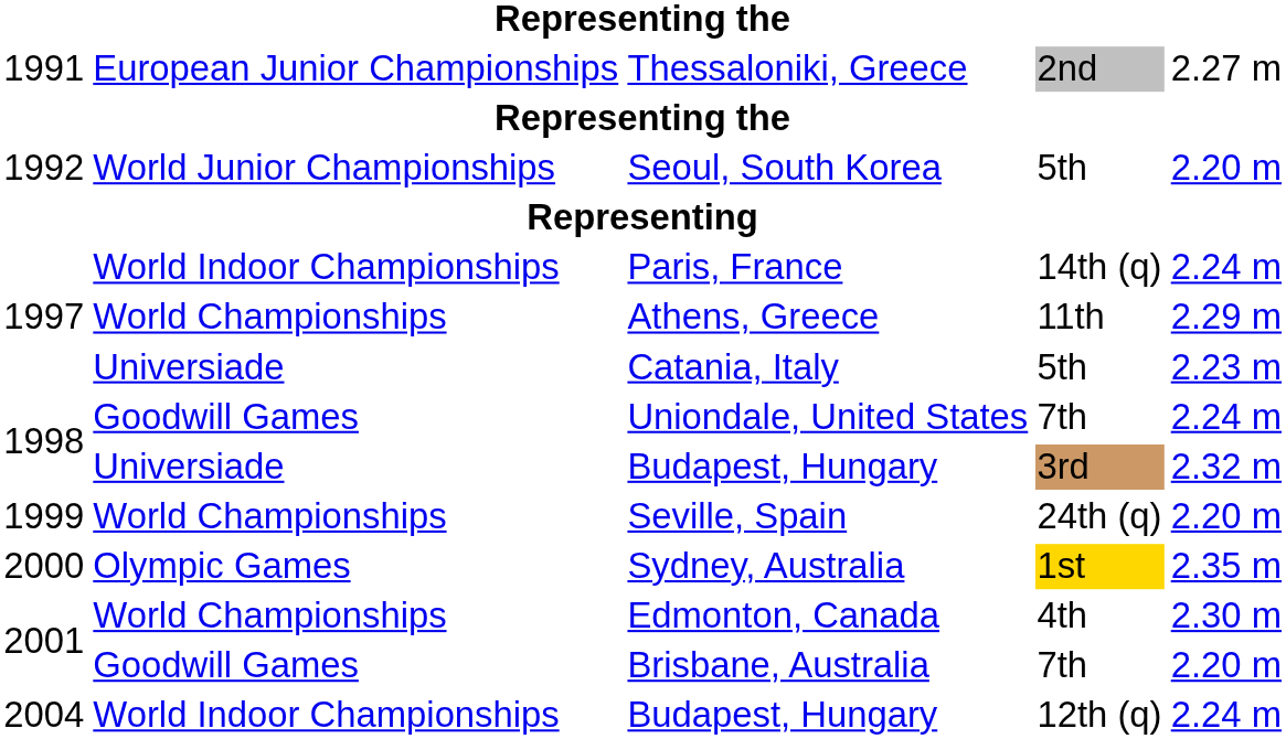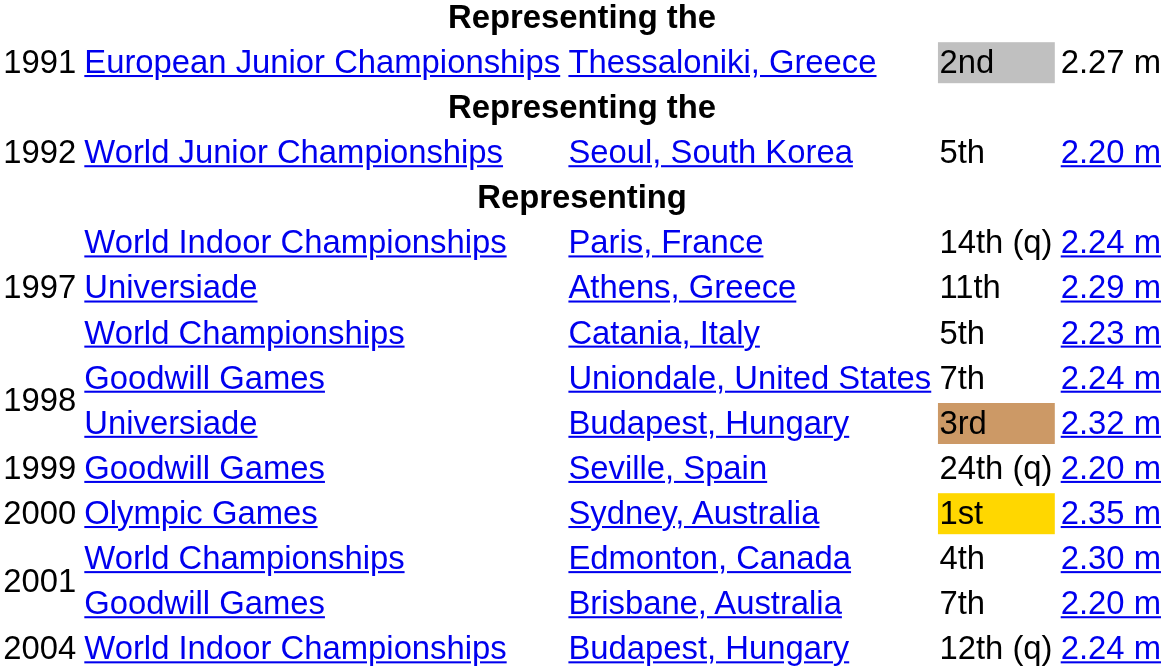Athens, Greece | column 2: World Championships -> Universiade
Catania, Italy | column 2: Universiade -> World Championships
Seville, Spain | column 2: World Championships -> Goodwill Games
